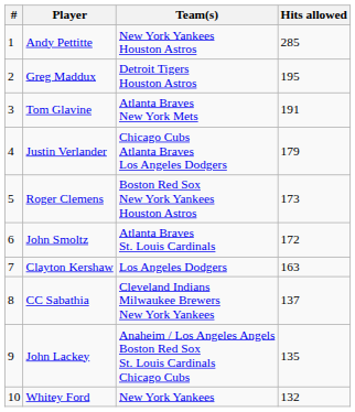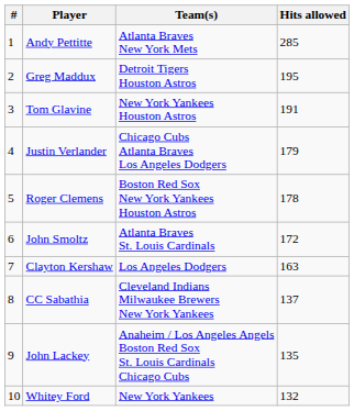Andy Pettitte | Team(s): New York Yankees Houston Astros -> Atlanta Braves New York Mets
Tom Glavine | Team(s): Atlanta Braves New York Mets -> New York Yankees Houston Astros
Roger Clemens | Hits allowed: 173 -> 178
